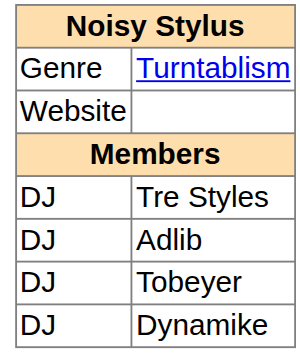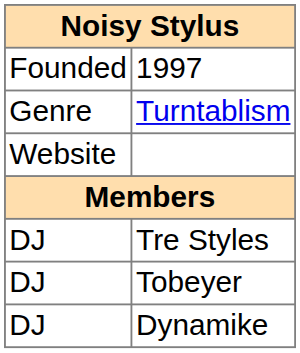+ row: Founded | 1997
- row: DJ | Adlib
